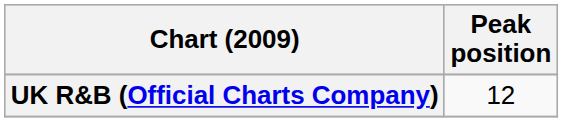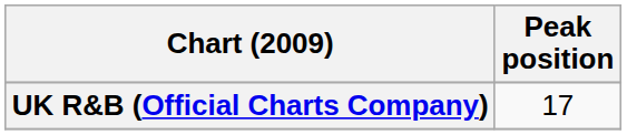UK R&B (Official Charts Company) | Peak position: 12 -> 17
